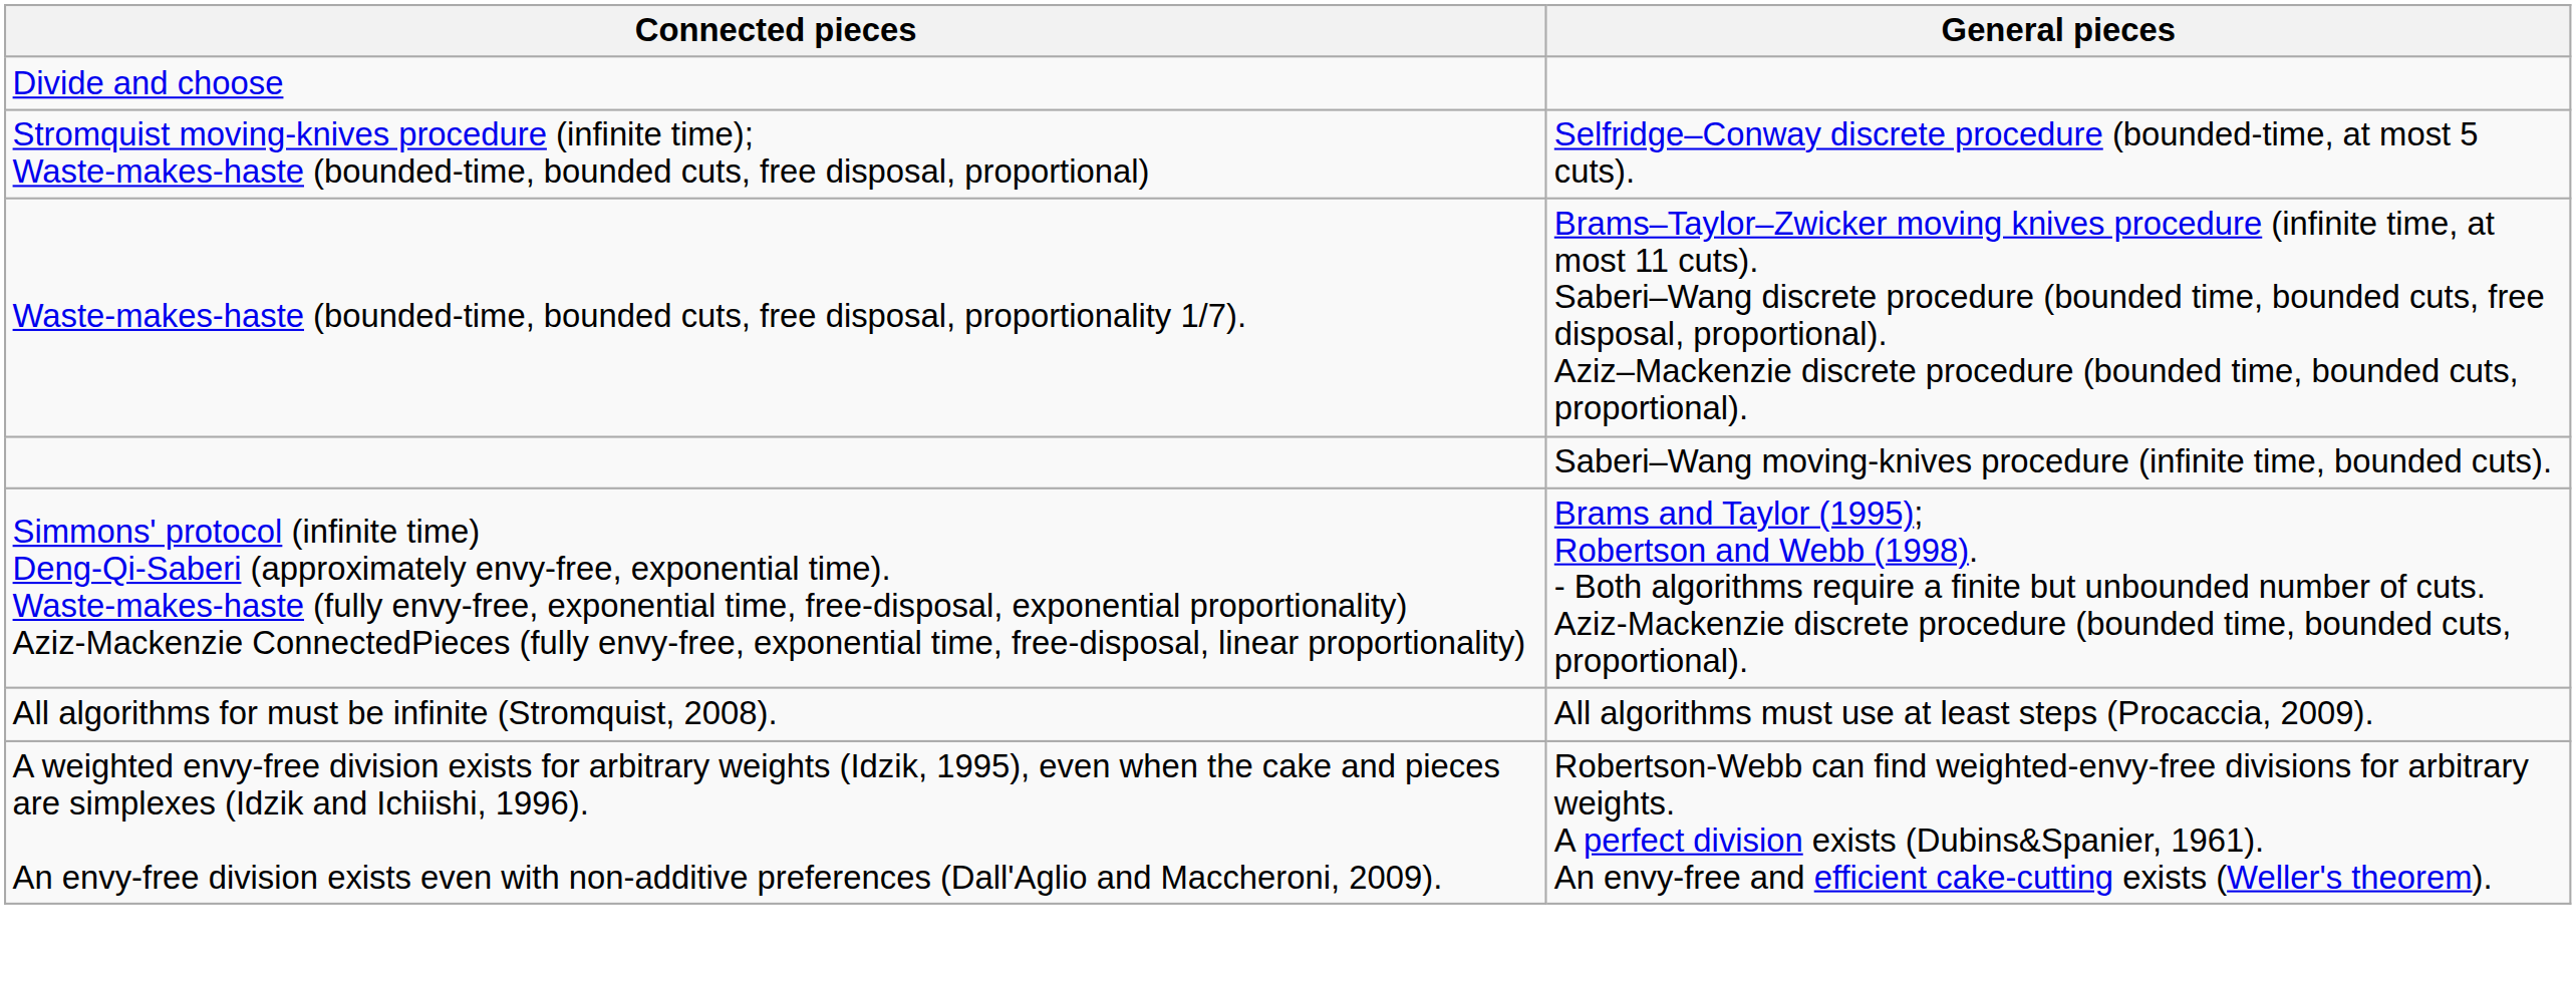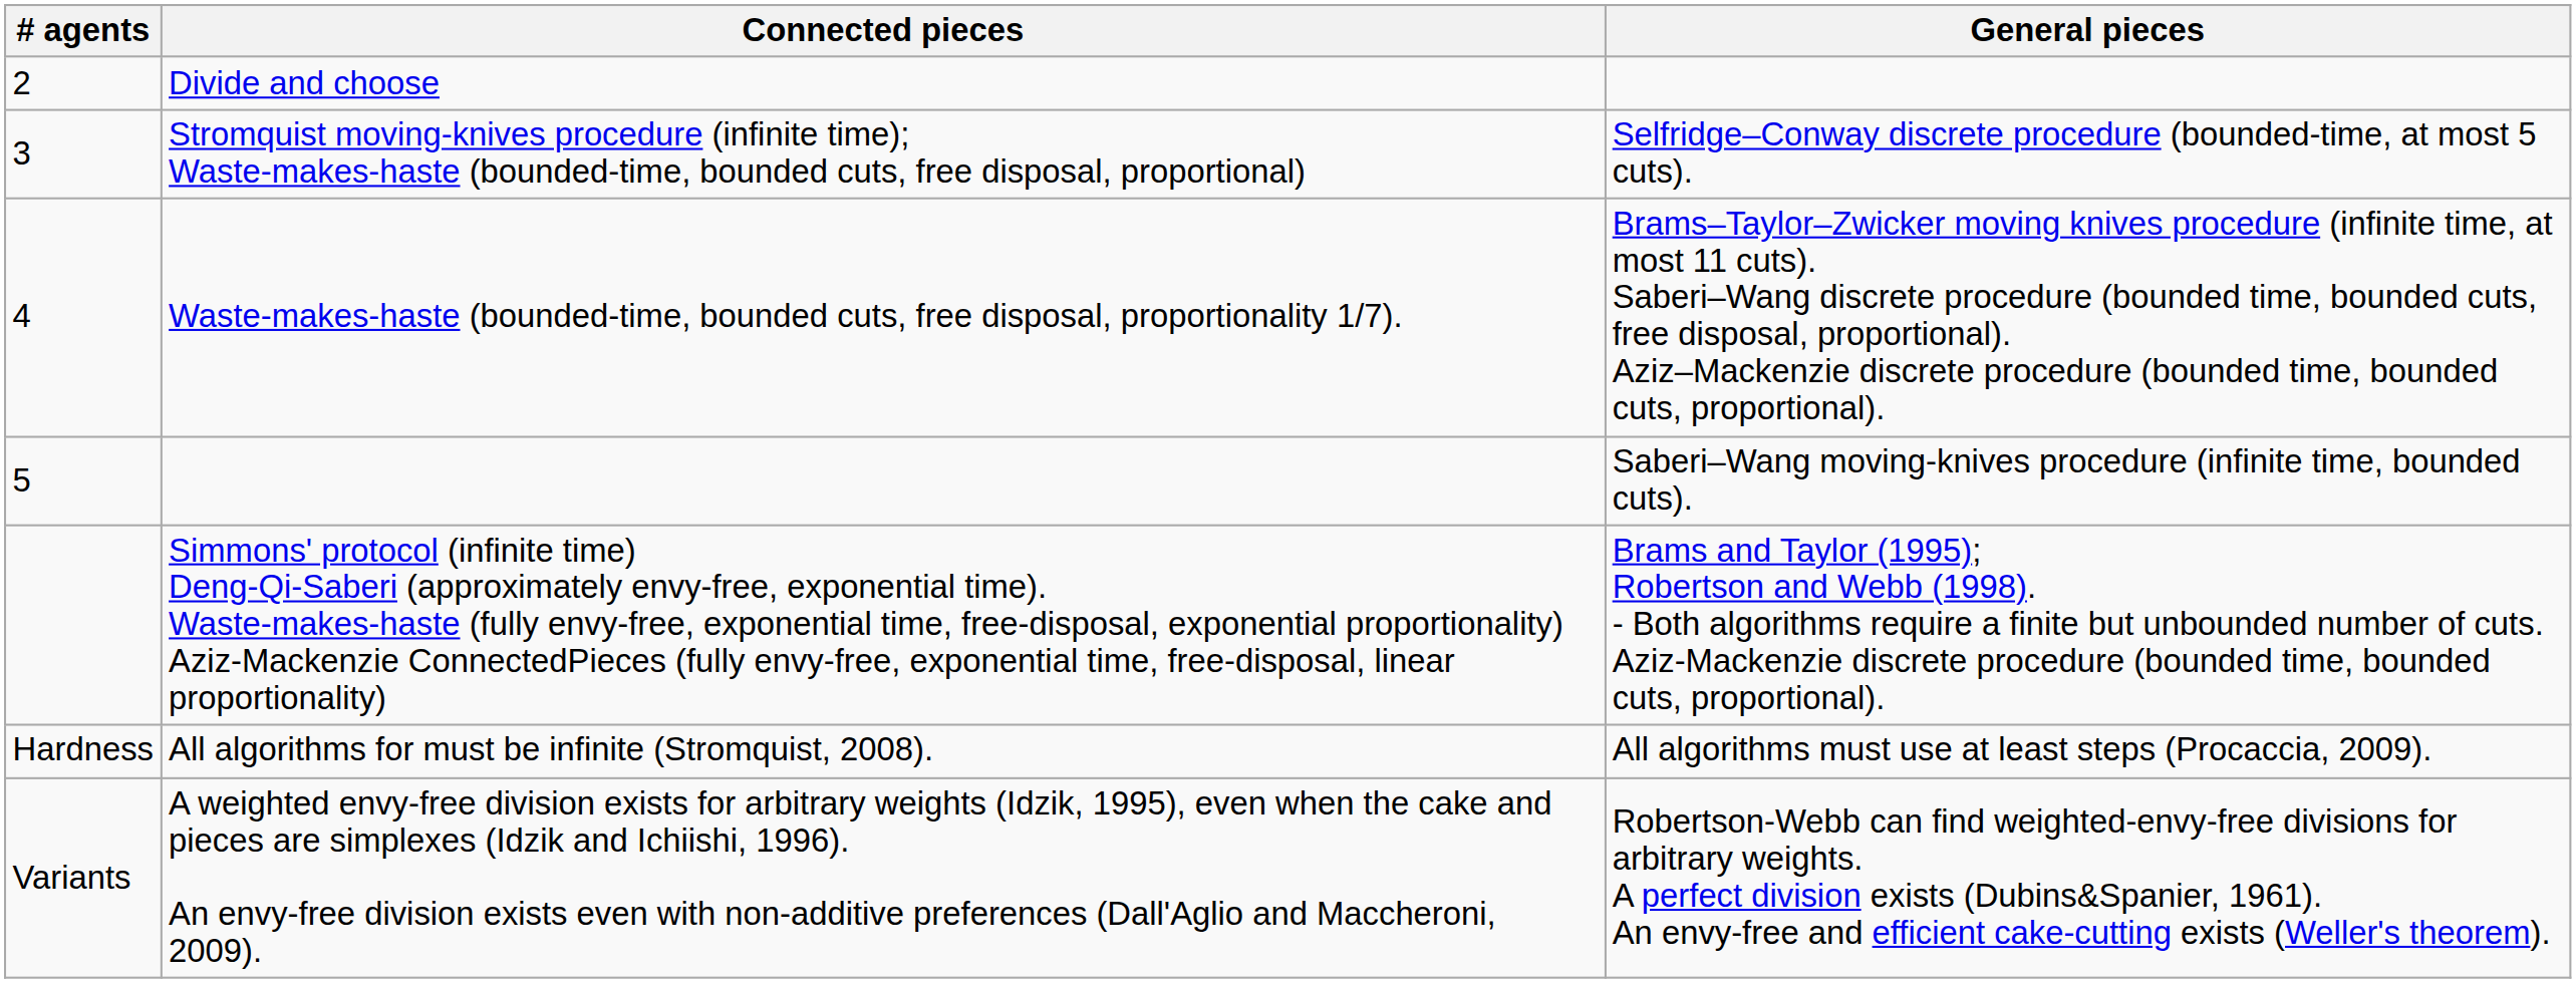+ column: # agents | 2 | 3 | 4 | 5 | Hardness | Variants
